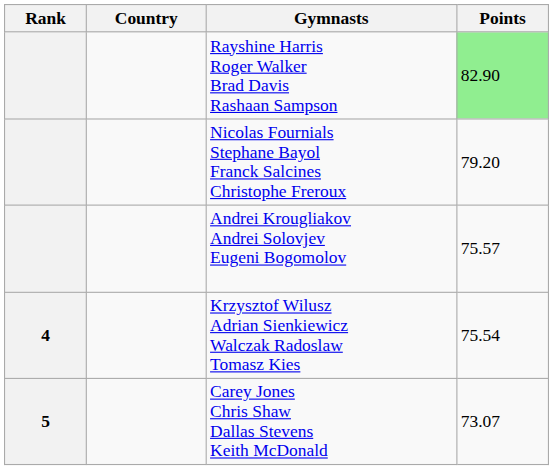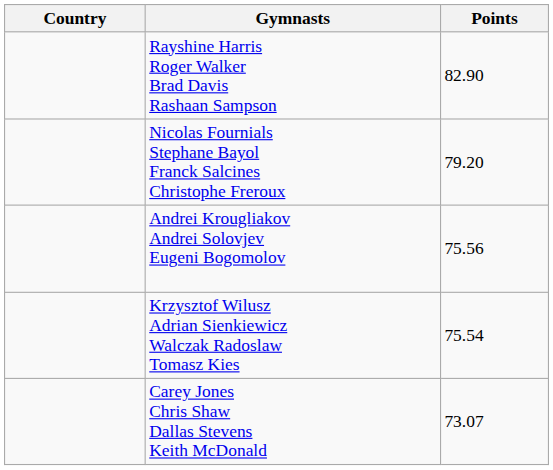- column: Rank | 4 | 5
Rayshine Harris Roger Walker Brad Davis Rashaan Sampson | Points: lightgreen background -> no background
Andrei Krougliakov Andrei Solovjev Eugeni Bogomolov | Points: 75.57 -> 75.56
